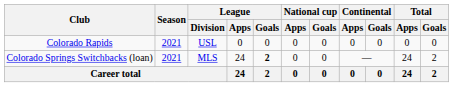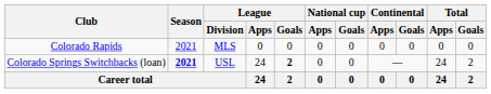Colorado Rapids | League / Division: USL -> MLS
Colorado Springs Switchbacks (loan) | Season: normal -> bold
Colorado Springs Switchbacks (loan) | League / Division: MLS -> USL
